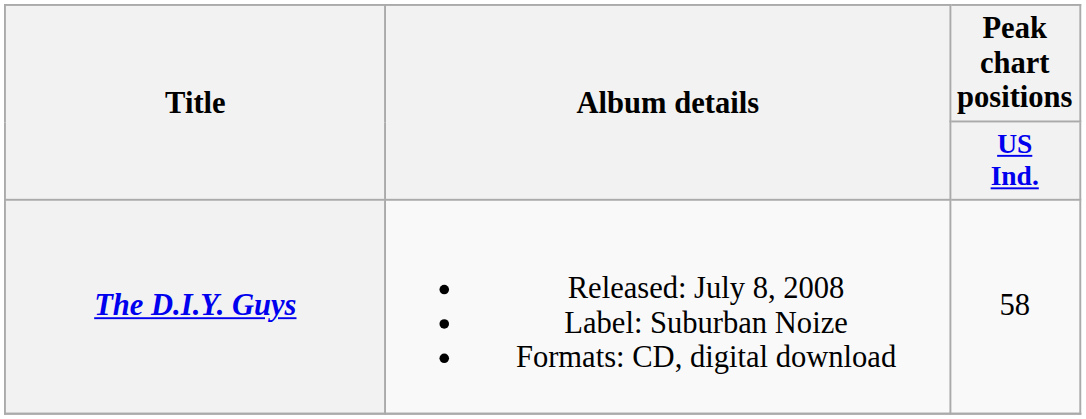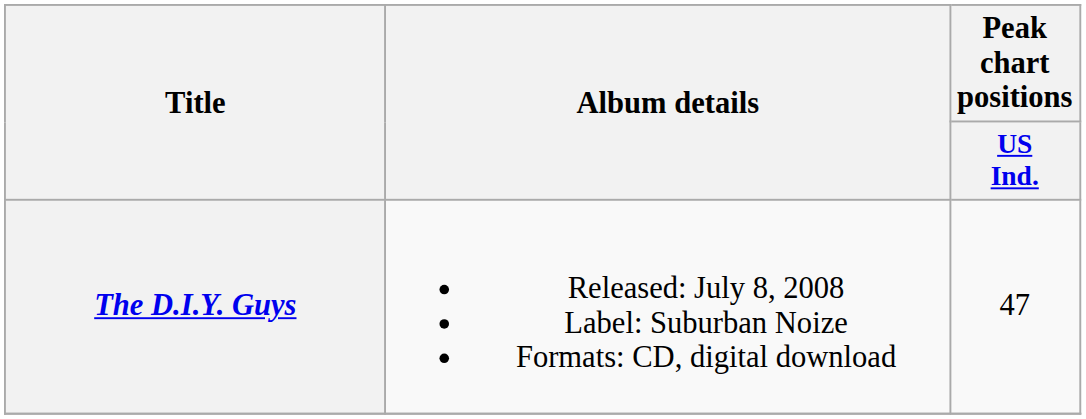The D.I.Y. Guys | Peak chart positions / US Ind.: 58 -> 47
